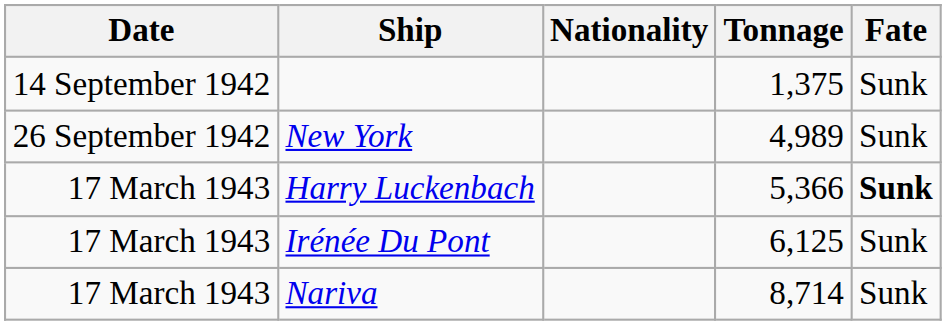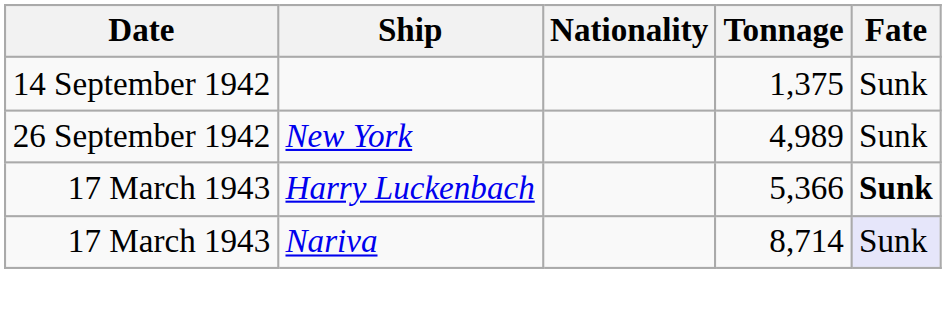- row: 17 March 1943 | Irénée Du Pont | 6,125 | Sunk
Nariva | Fate: no background -> lavender background
